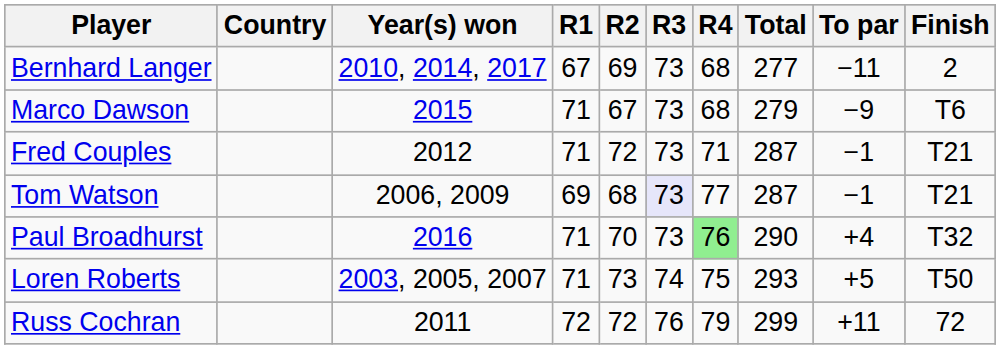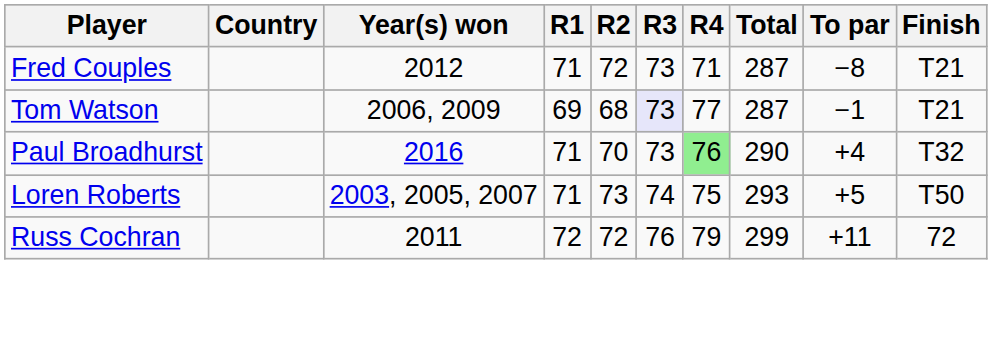- row: Bernhard Langer | 2010, 2014, 2017 | 67 | 69 | 73 | 68 | 277 | −11 | 2
- row: Marco Dawson | 2015 | 71 | 67 | 73 | 68 | 279 | −9 | T6
Fred Couples | To par: −1 -> −8
